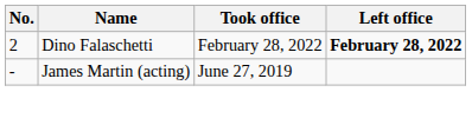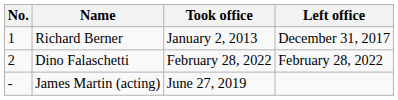+ row: 1 | Richard Berner | January 2, 2013 | December 31, 2017
Dino Falaschetti | Left office: bold -> normal
